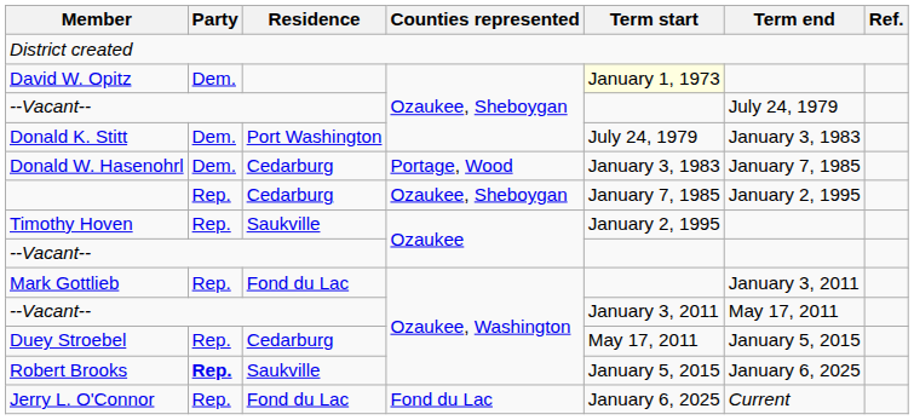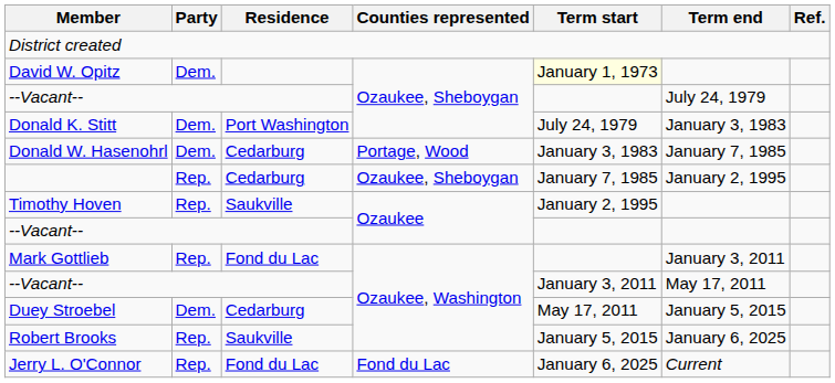Duey Stroebel | Party: Rep. -> Dem.
Robert Brooks | Party: bold -> normal
